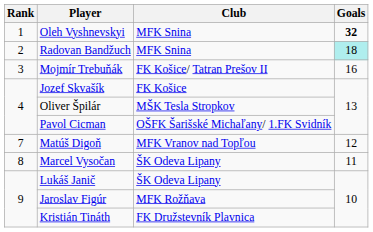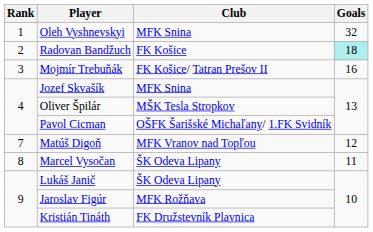Oleh Vyshnevskyi | Goals: bold -> normal
Radovan Bandžuch | Club: MFK Snina -> FK Košice
Jozef Skvašík | Club: FK Košice -> MFK Snina
